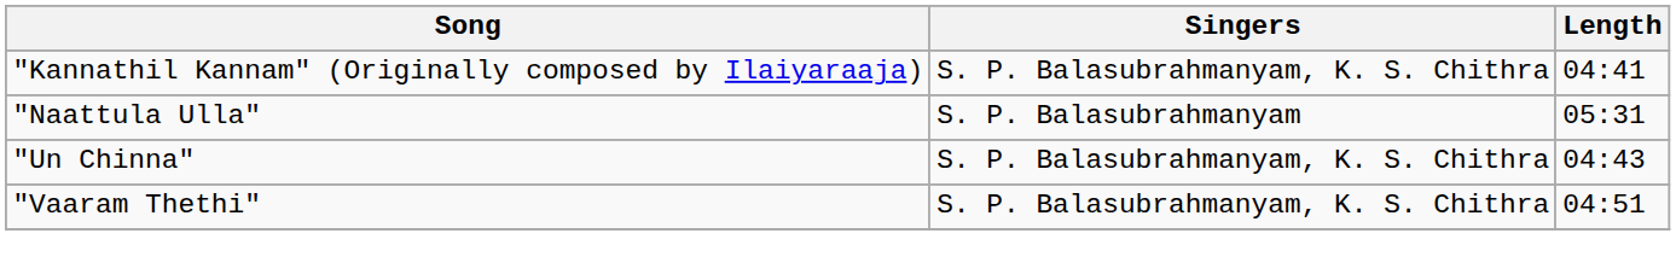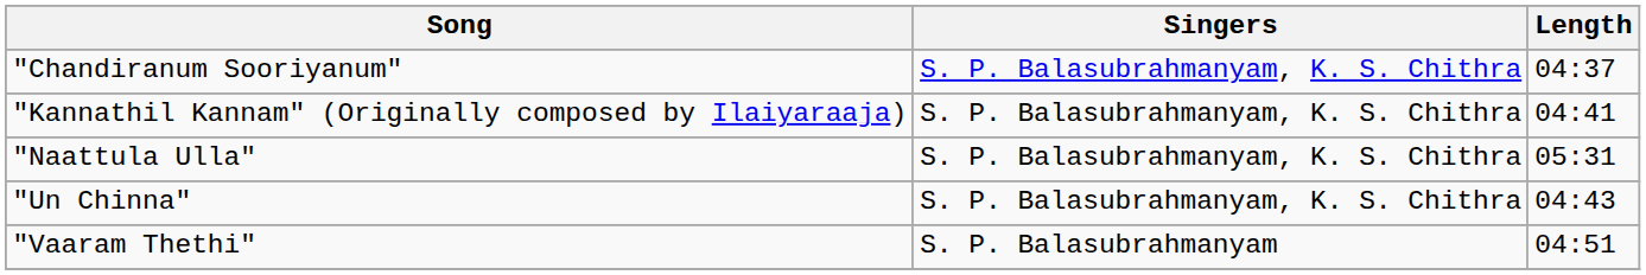+ row: "Chandiranum Sooriyanum" | S. P. Balasubrahmanyam, K. S. Chithra | 04:37
"Naattula Ulla" | Singers: S. P. Balasubrahmanyam -> S. P. Balasubrahmanyam, K. S. Chithra
"Vaaram Thethi" | Singers: S. P. Balasubrahmanyam, K. S. Chithra -> S. P. Balasubrahmanyam
